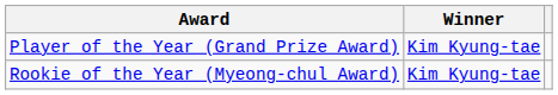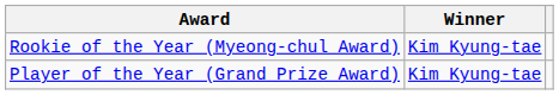rows swapped: Player of the Year (Grand Prize Award) <-> Rookie of the Year (Myeong-chul Award)
